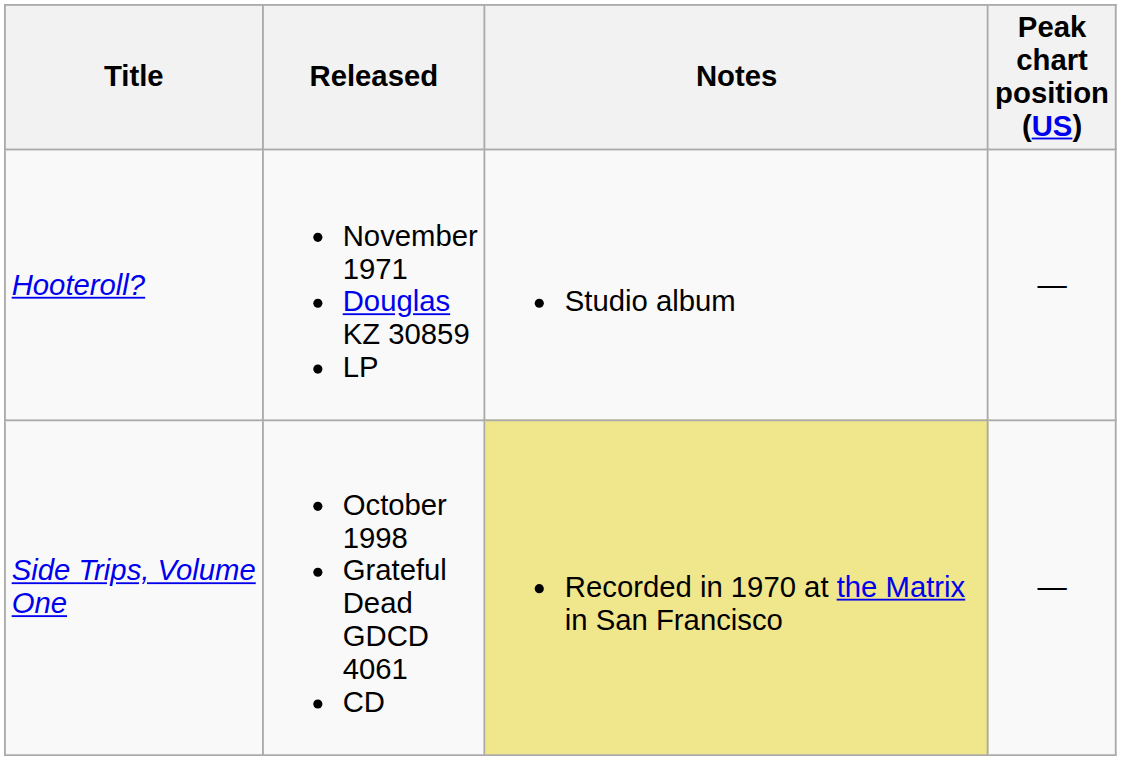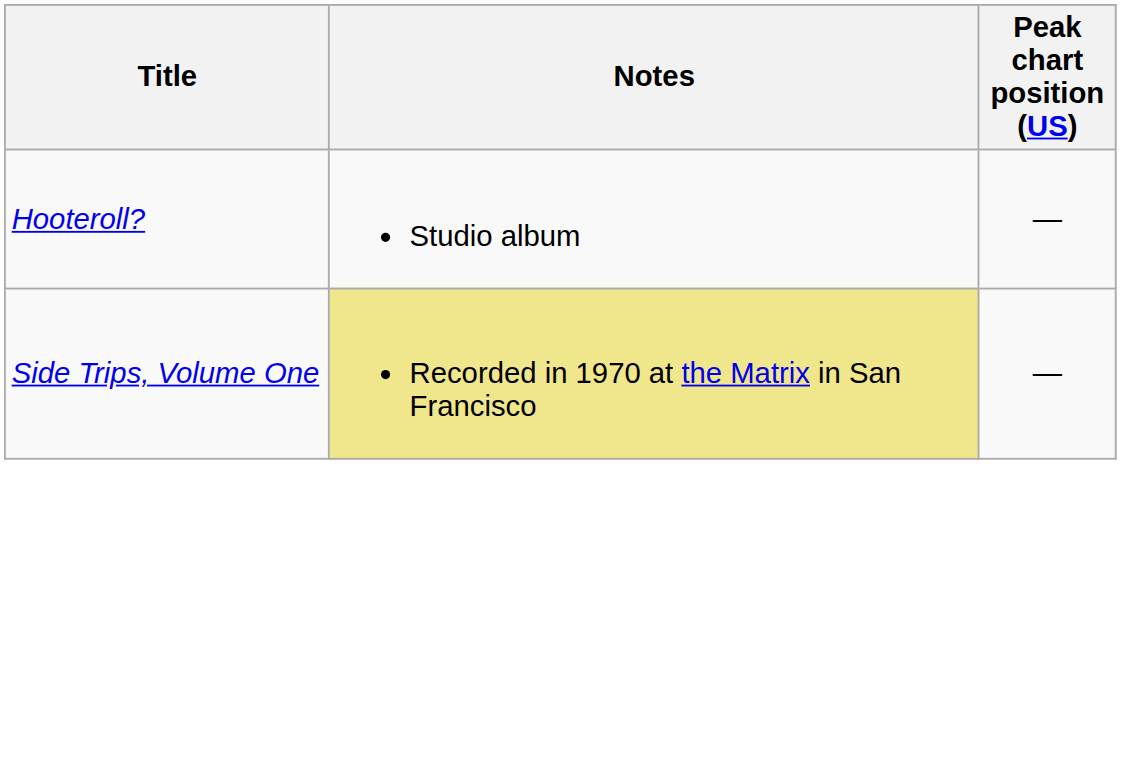- column: Released | November 1971 Douglas KZ 30859 LP | October 1998 Grateful Dead GDCD 4061 CD
